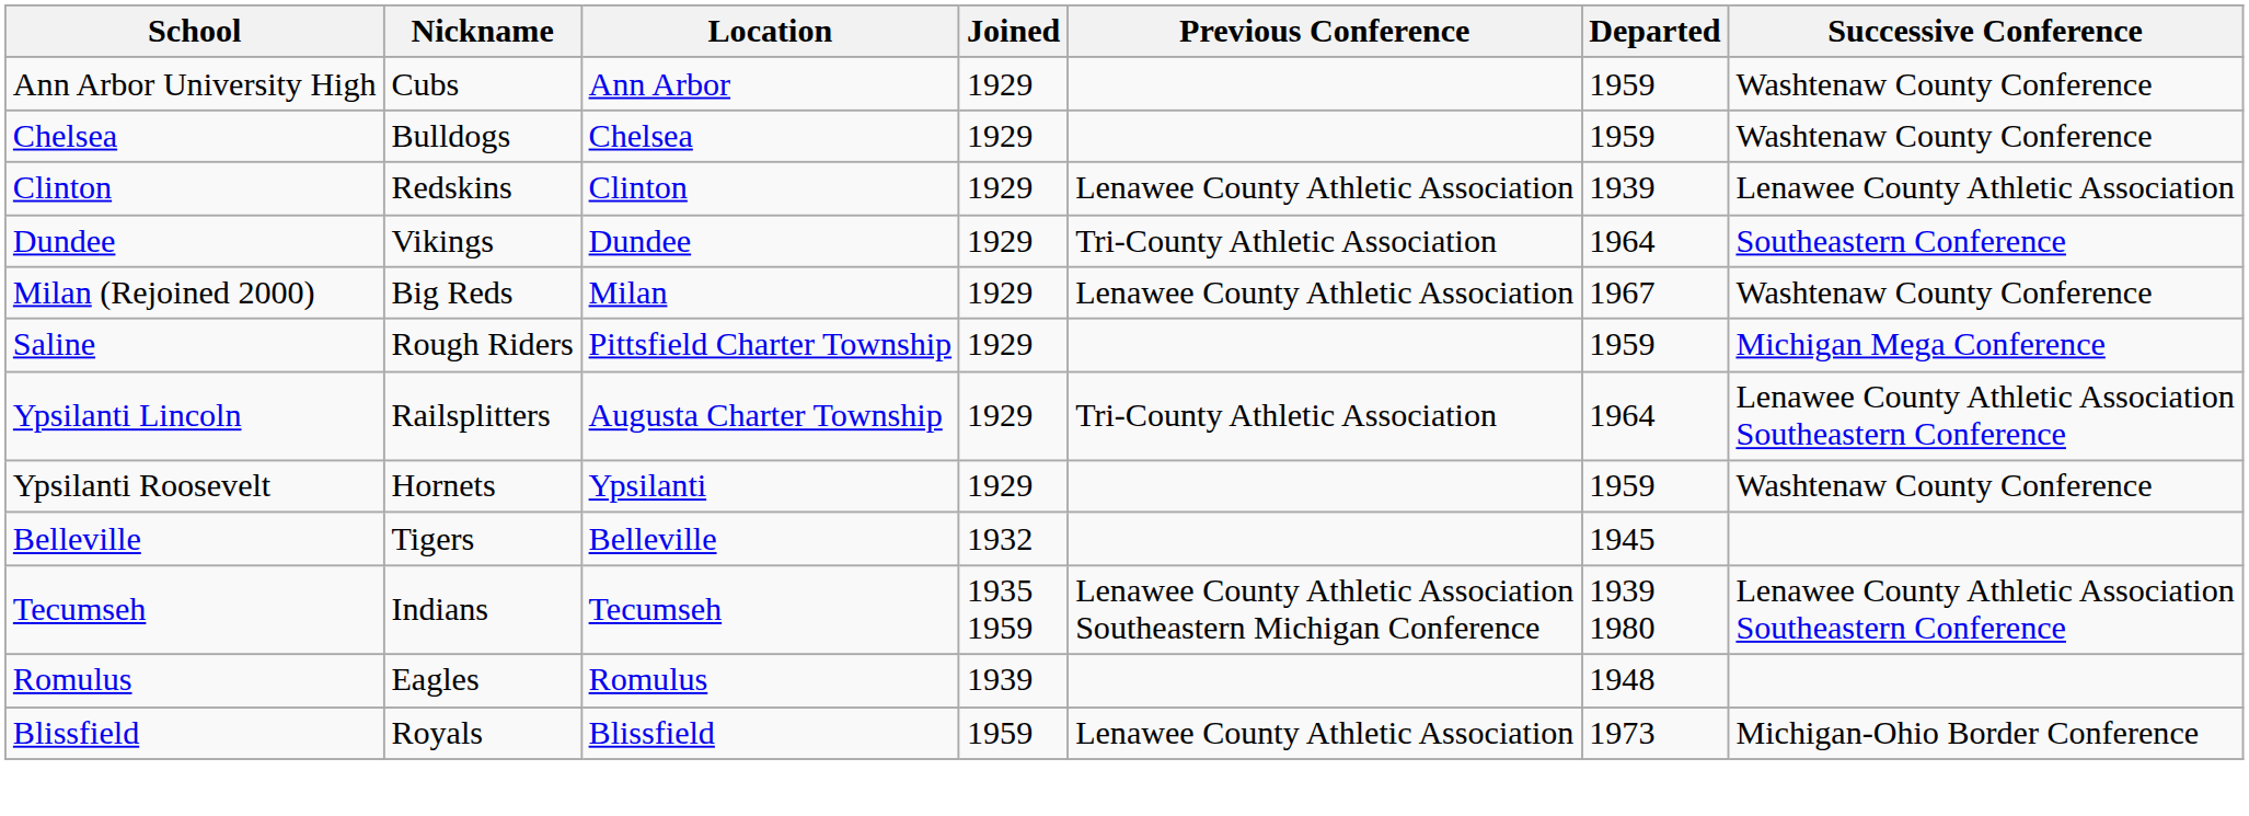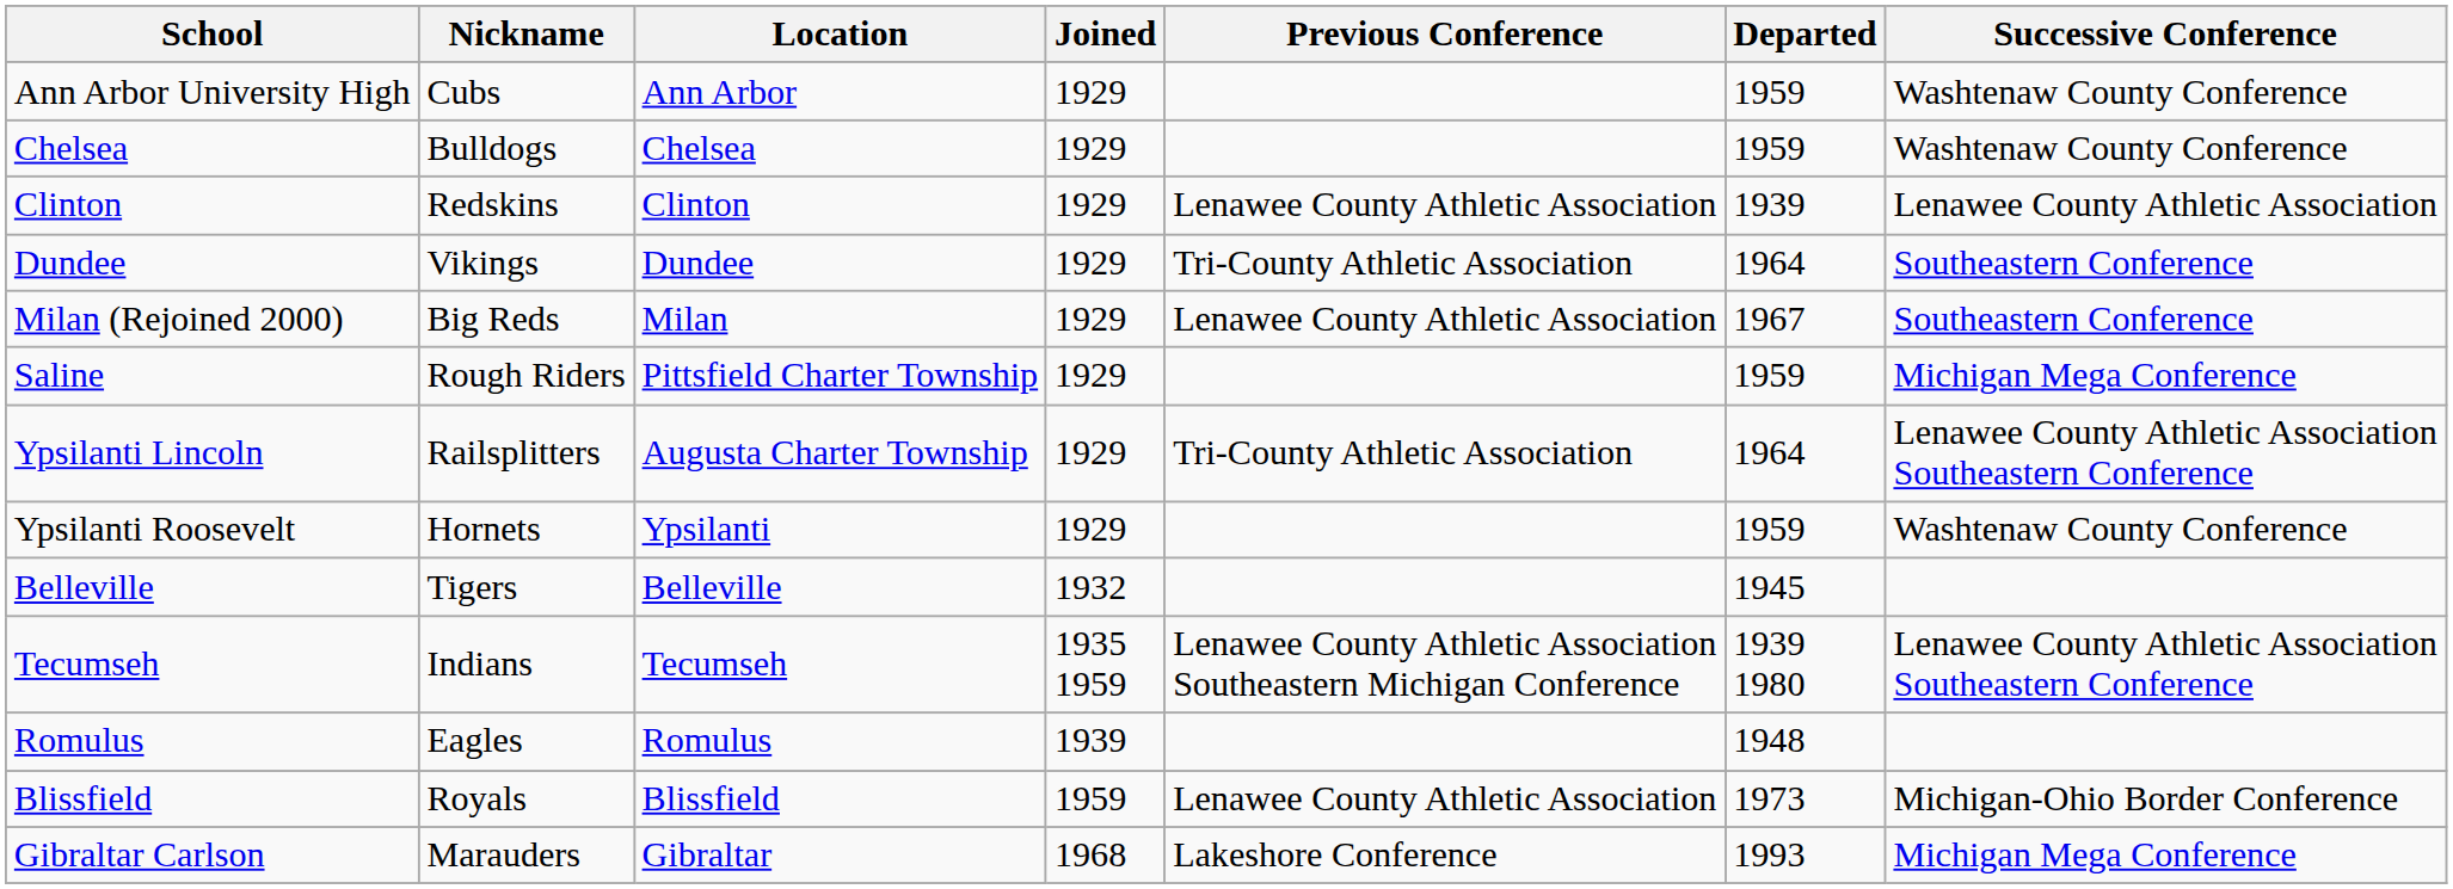Milan (Rejoined 2000) | Successive Conference: Washtenaw County Conference -> Southeastern Conference
+ row: Gibraltar Carlson | Marauders | Gibraltar | 1968 | Lakeshore Conference | 1993 | Michigan Mega Conference
